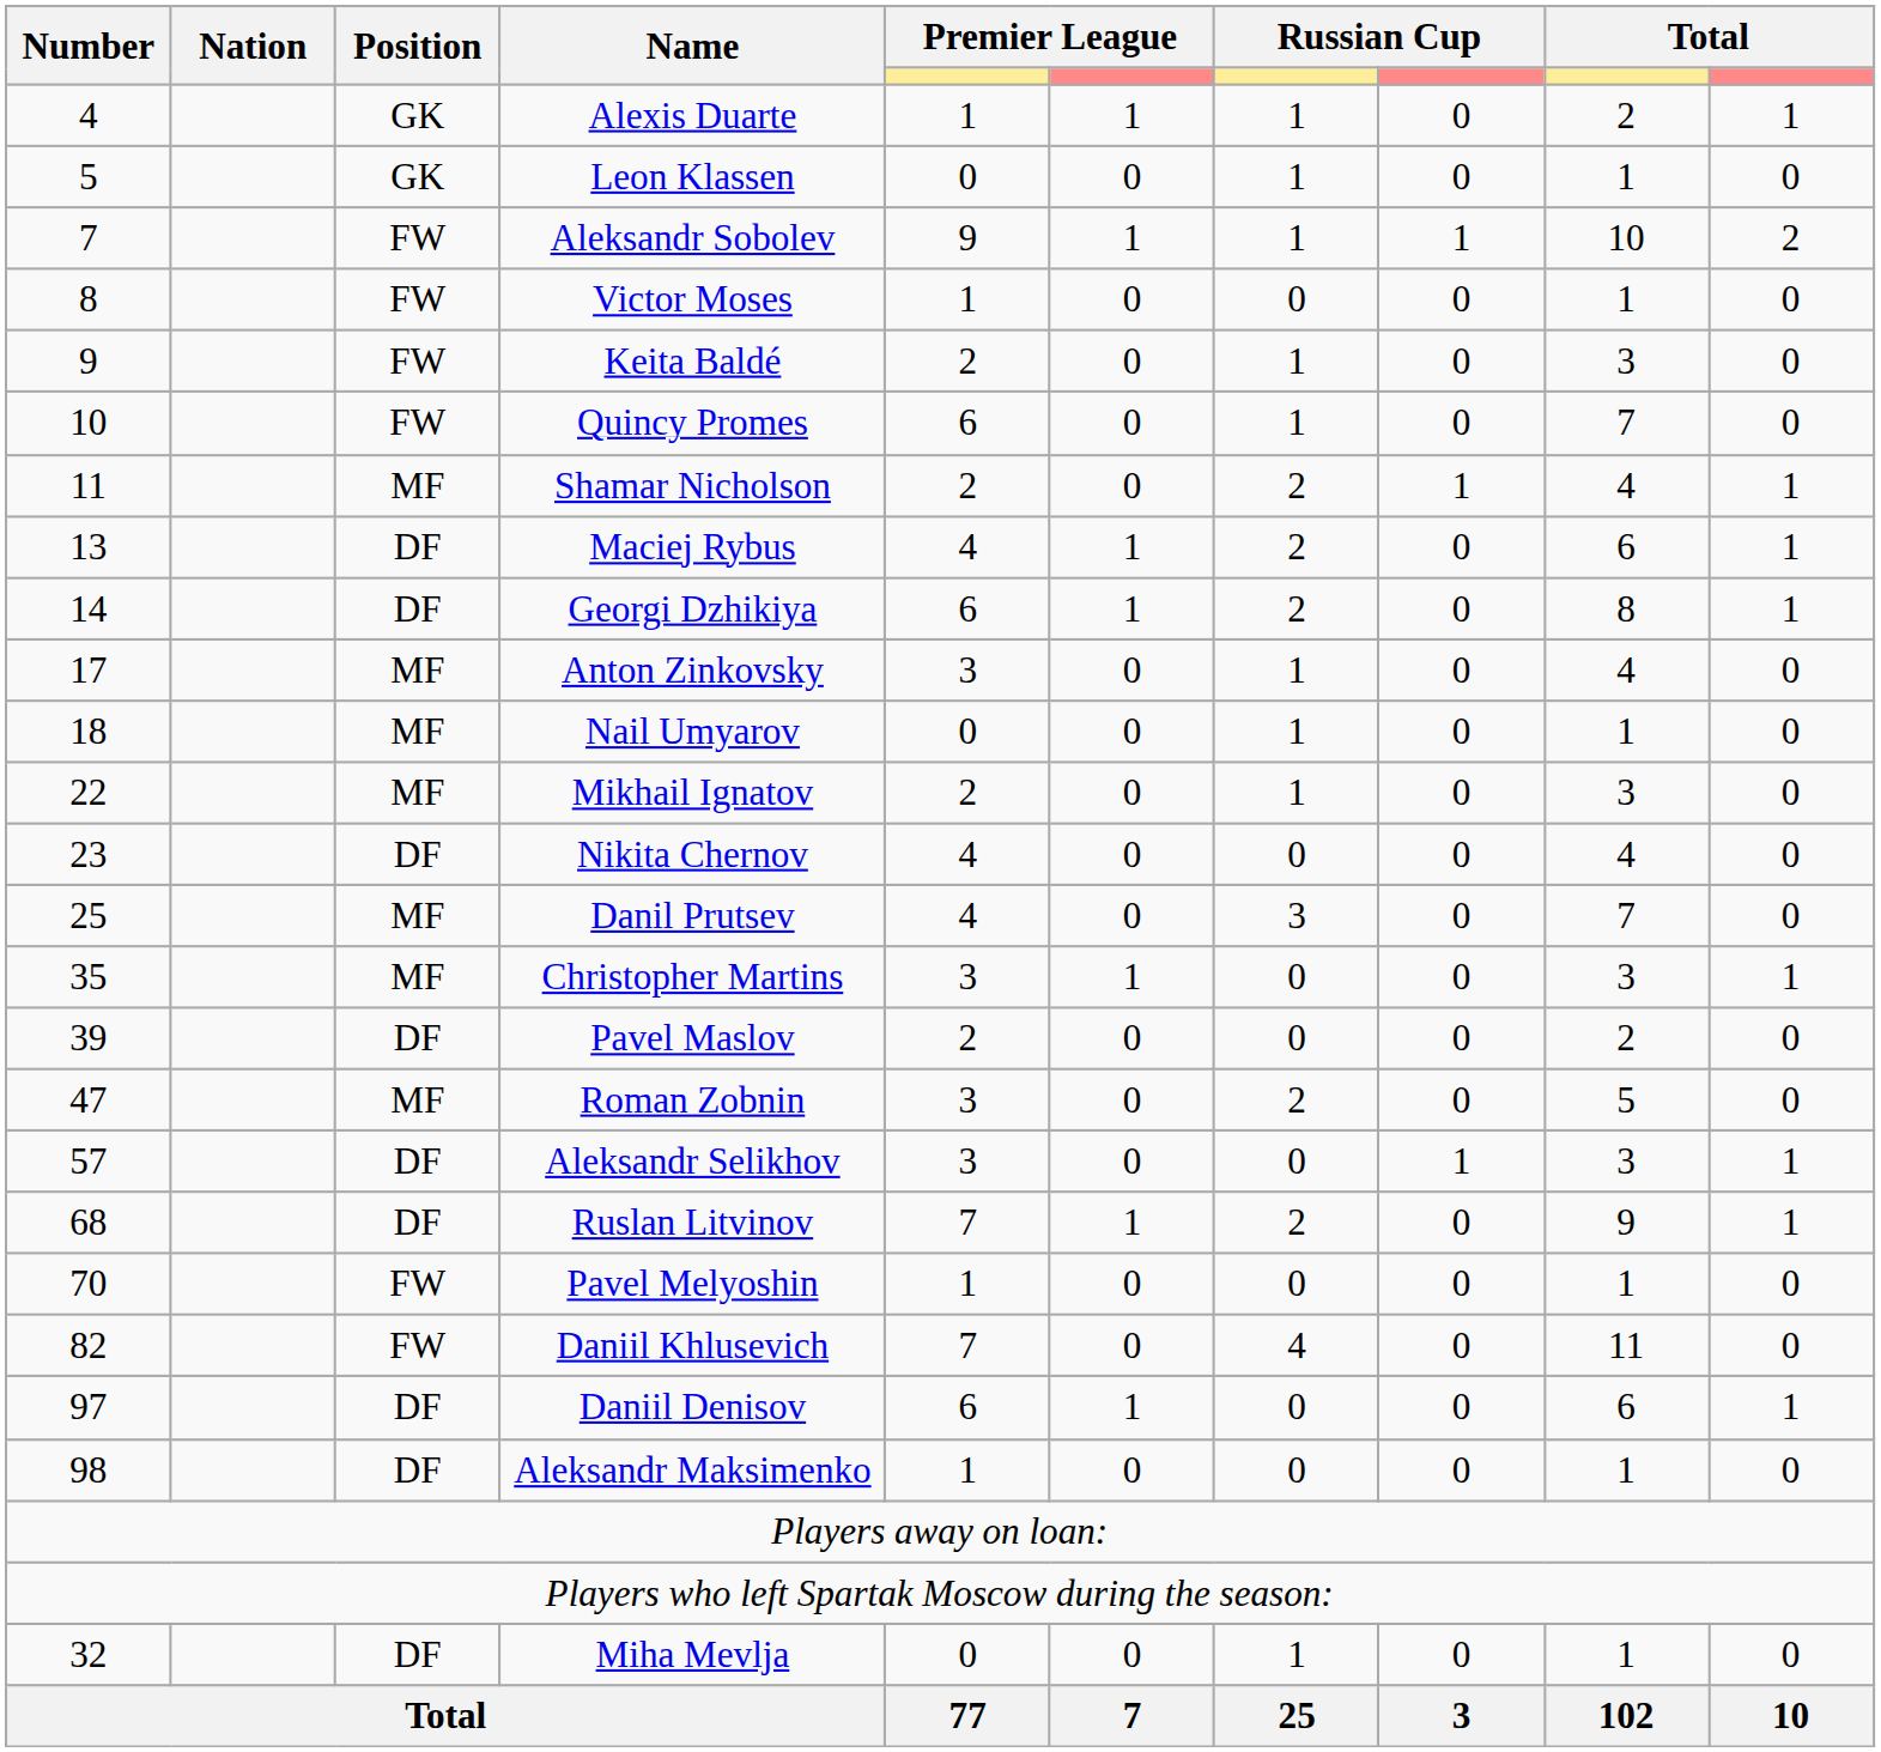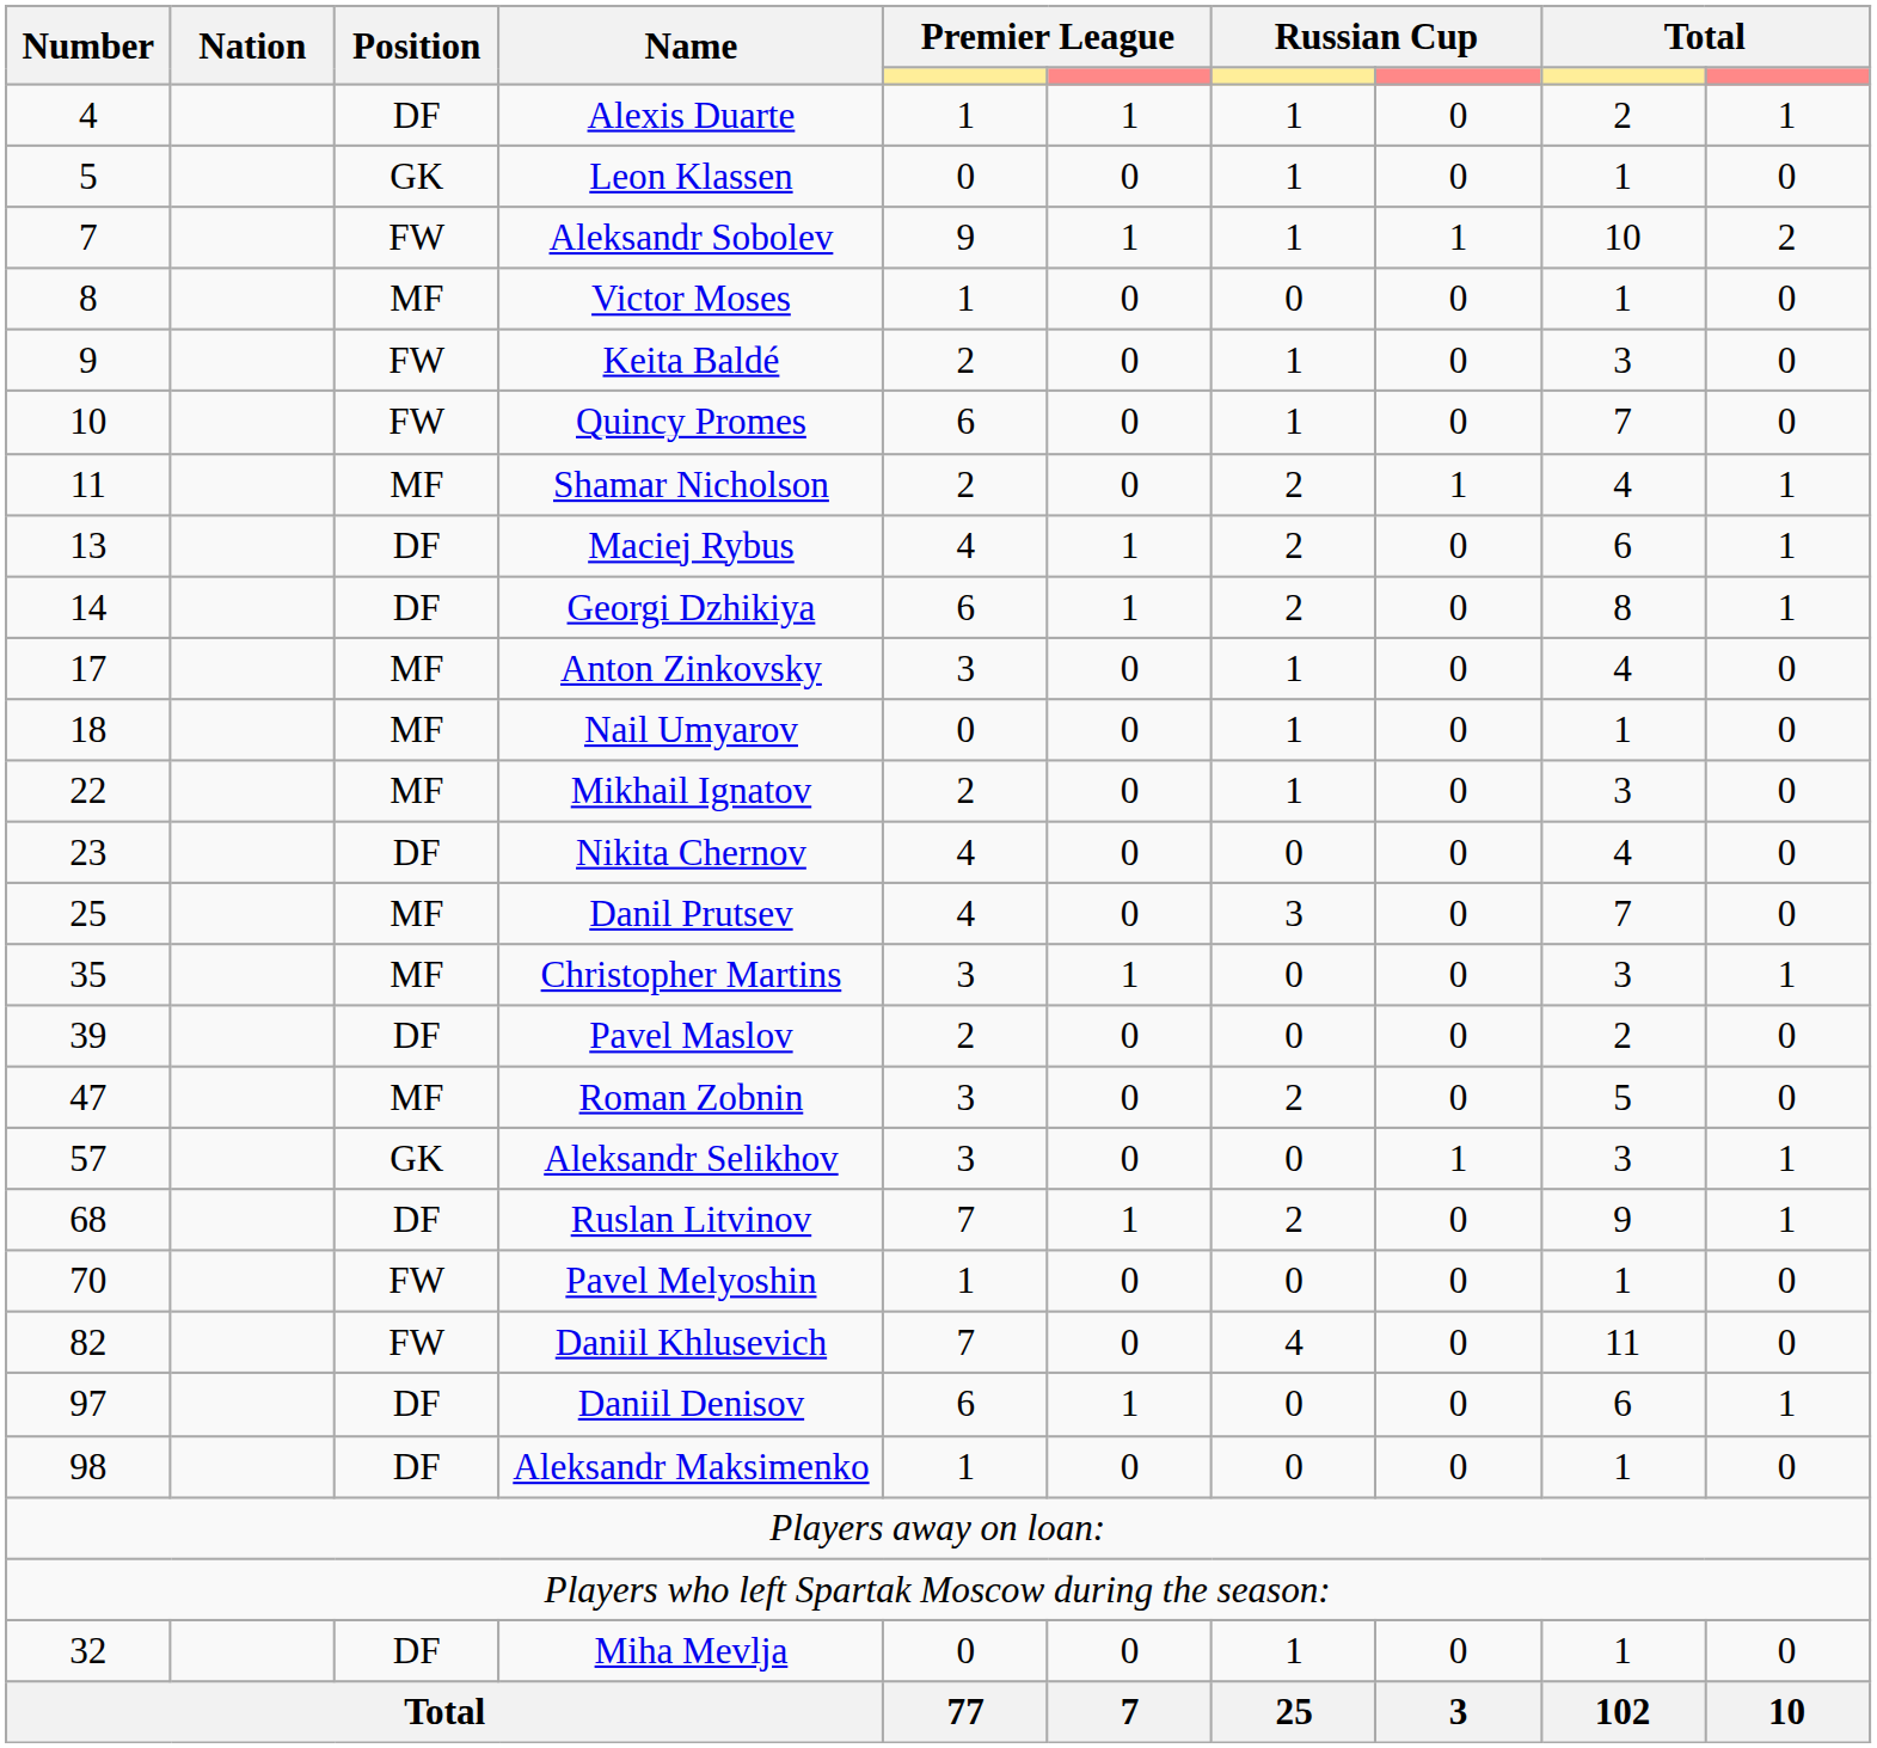Alexis Duarte | Position: GK -> DF
Victor Moses | Position: FW -> MF
Aleksandr Selikhov | Position: DF -> GK
